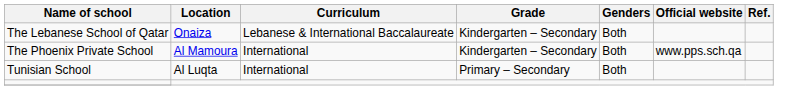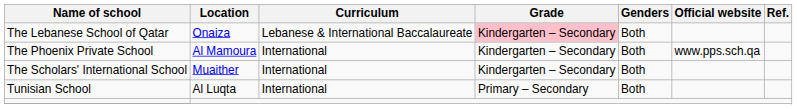The Lebanese School of Qatar | Grade: no background -> pink background
+ row: The Scholars' International School | Muaither | International | Kindergarten – Secondary | Both
